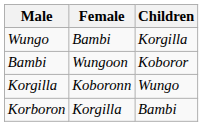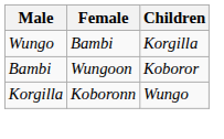- row: Korboron | Korgilla | Bambi
